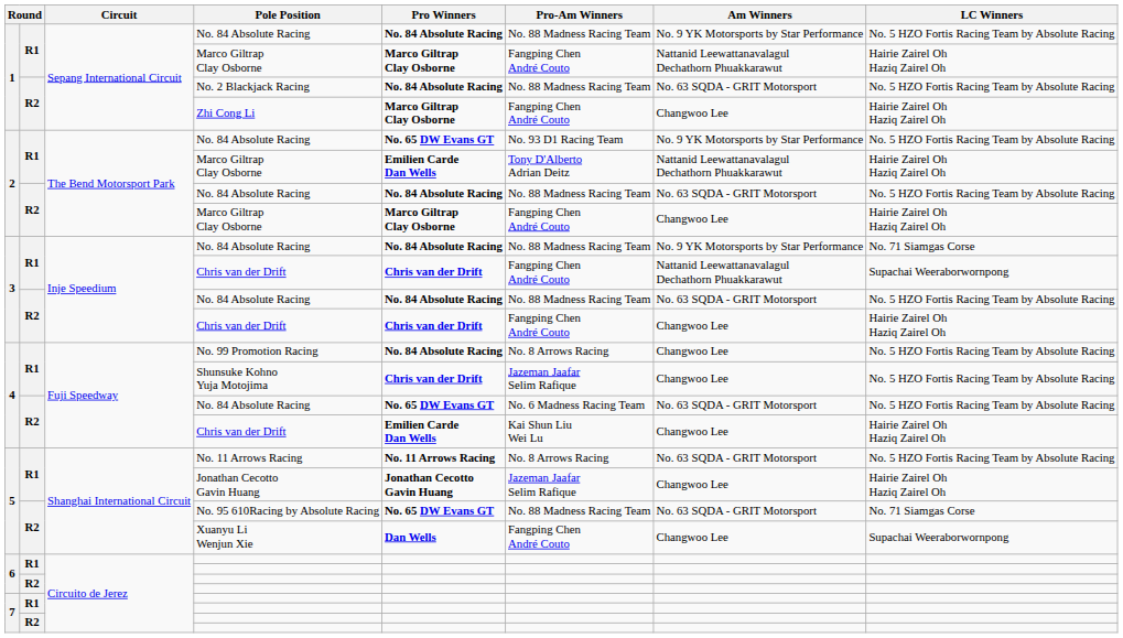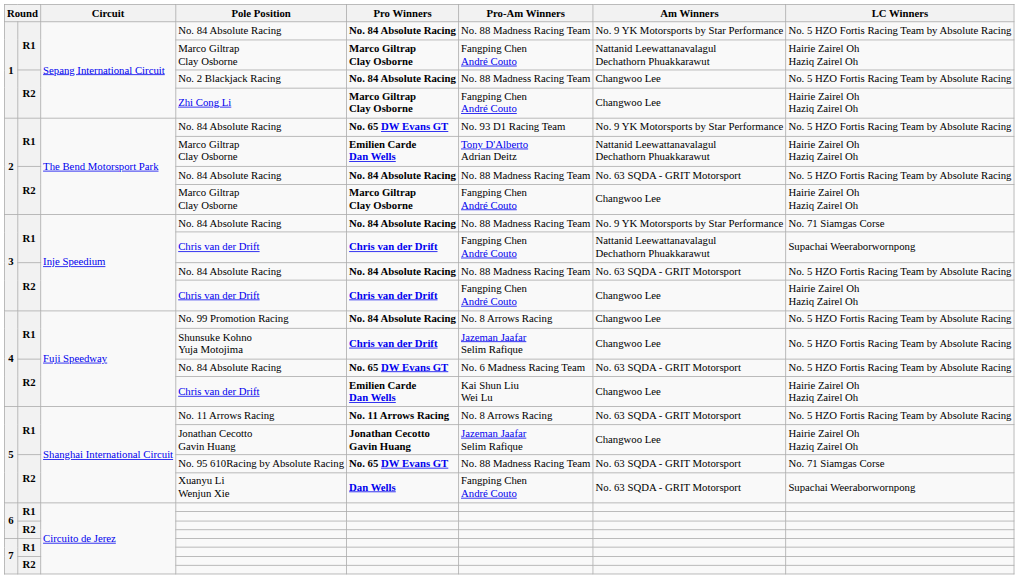No. 2 Blackjack Racing | Am Winners: No. 63 SQDA - GRIT Motorsport -> Changwoo Lee
Xuanyu Li Wenjun Xie | Am Winners: Changwoo Lee -> No. 63 SQDA - GRIT Motorsport
